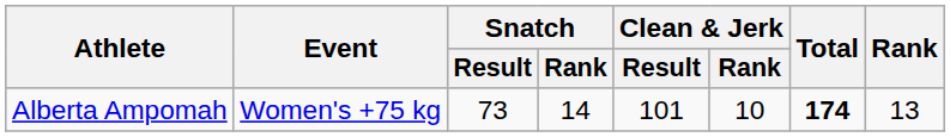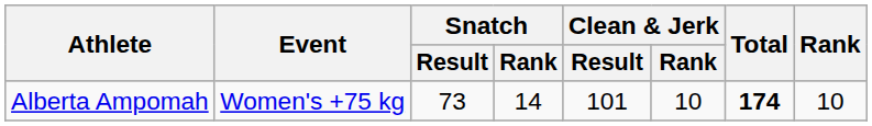Alberta Ampomah | Rank: 13 -> 10
